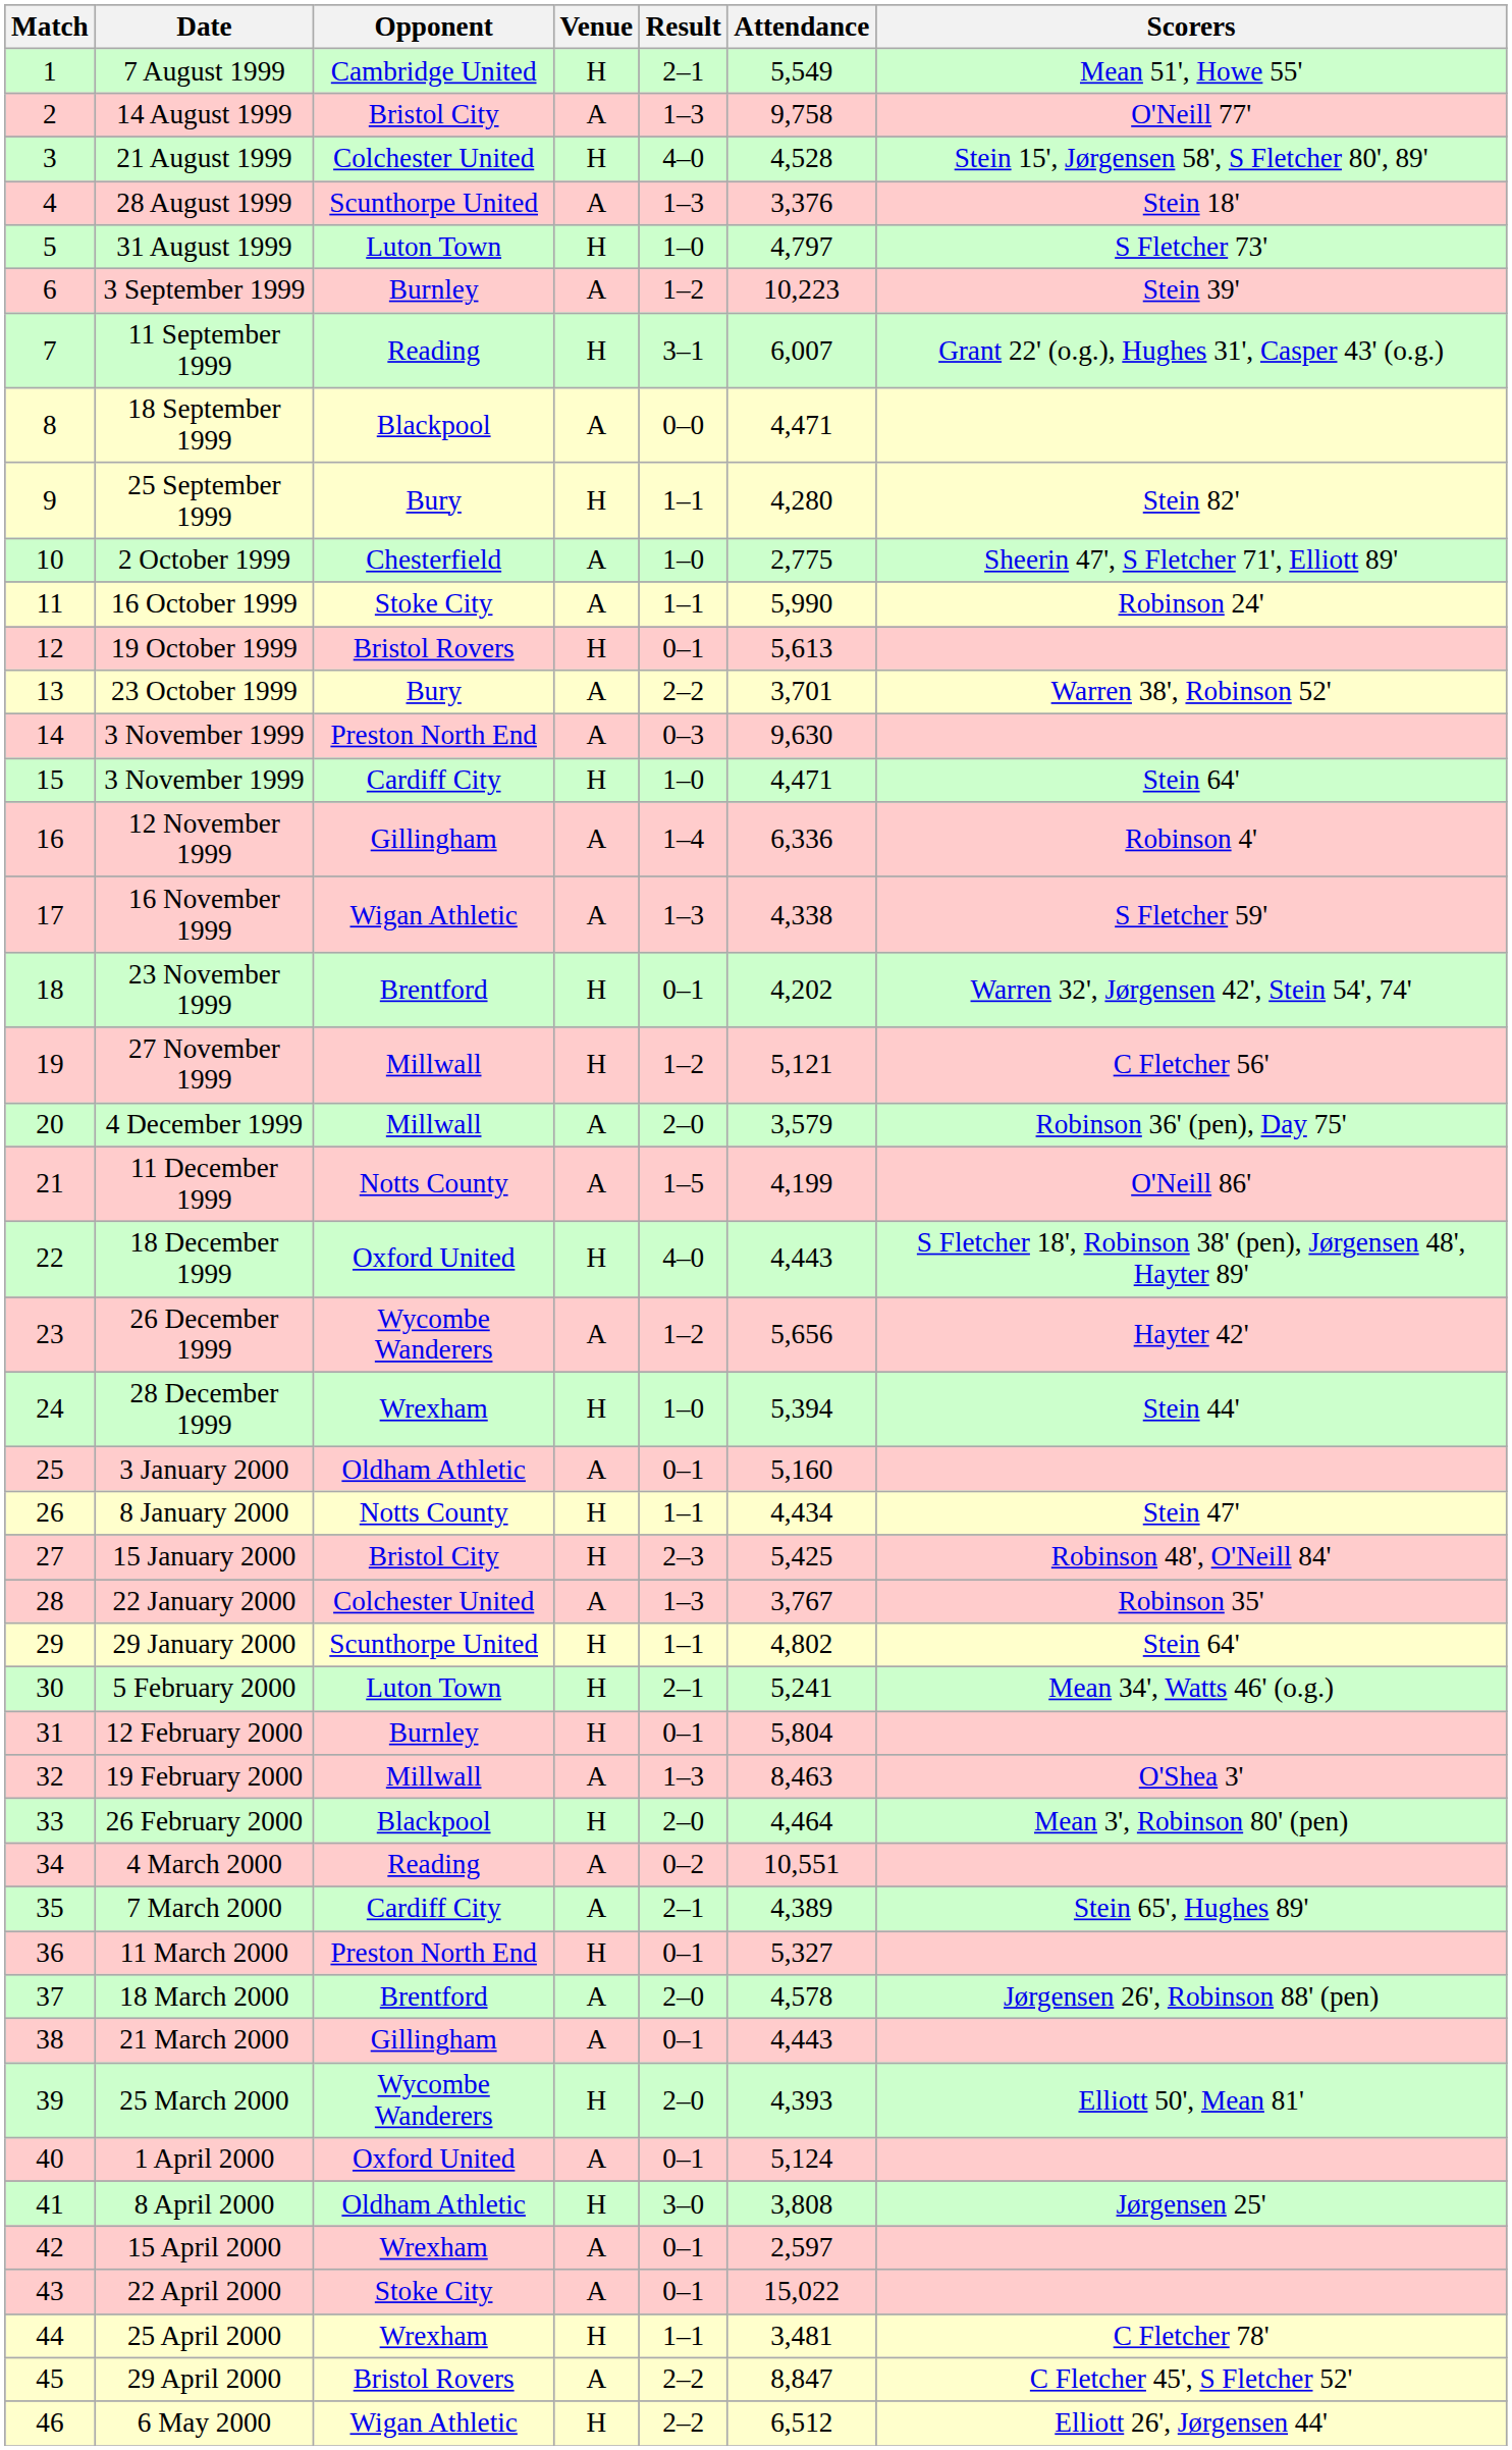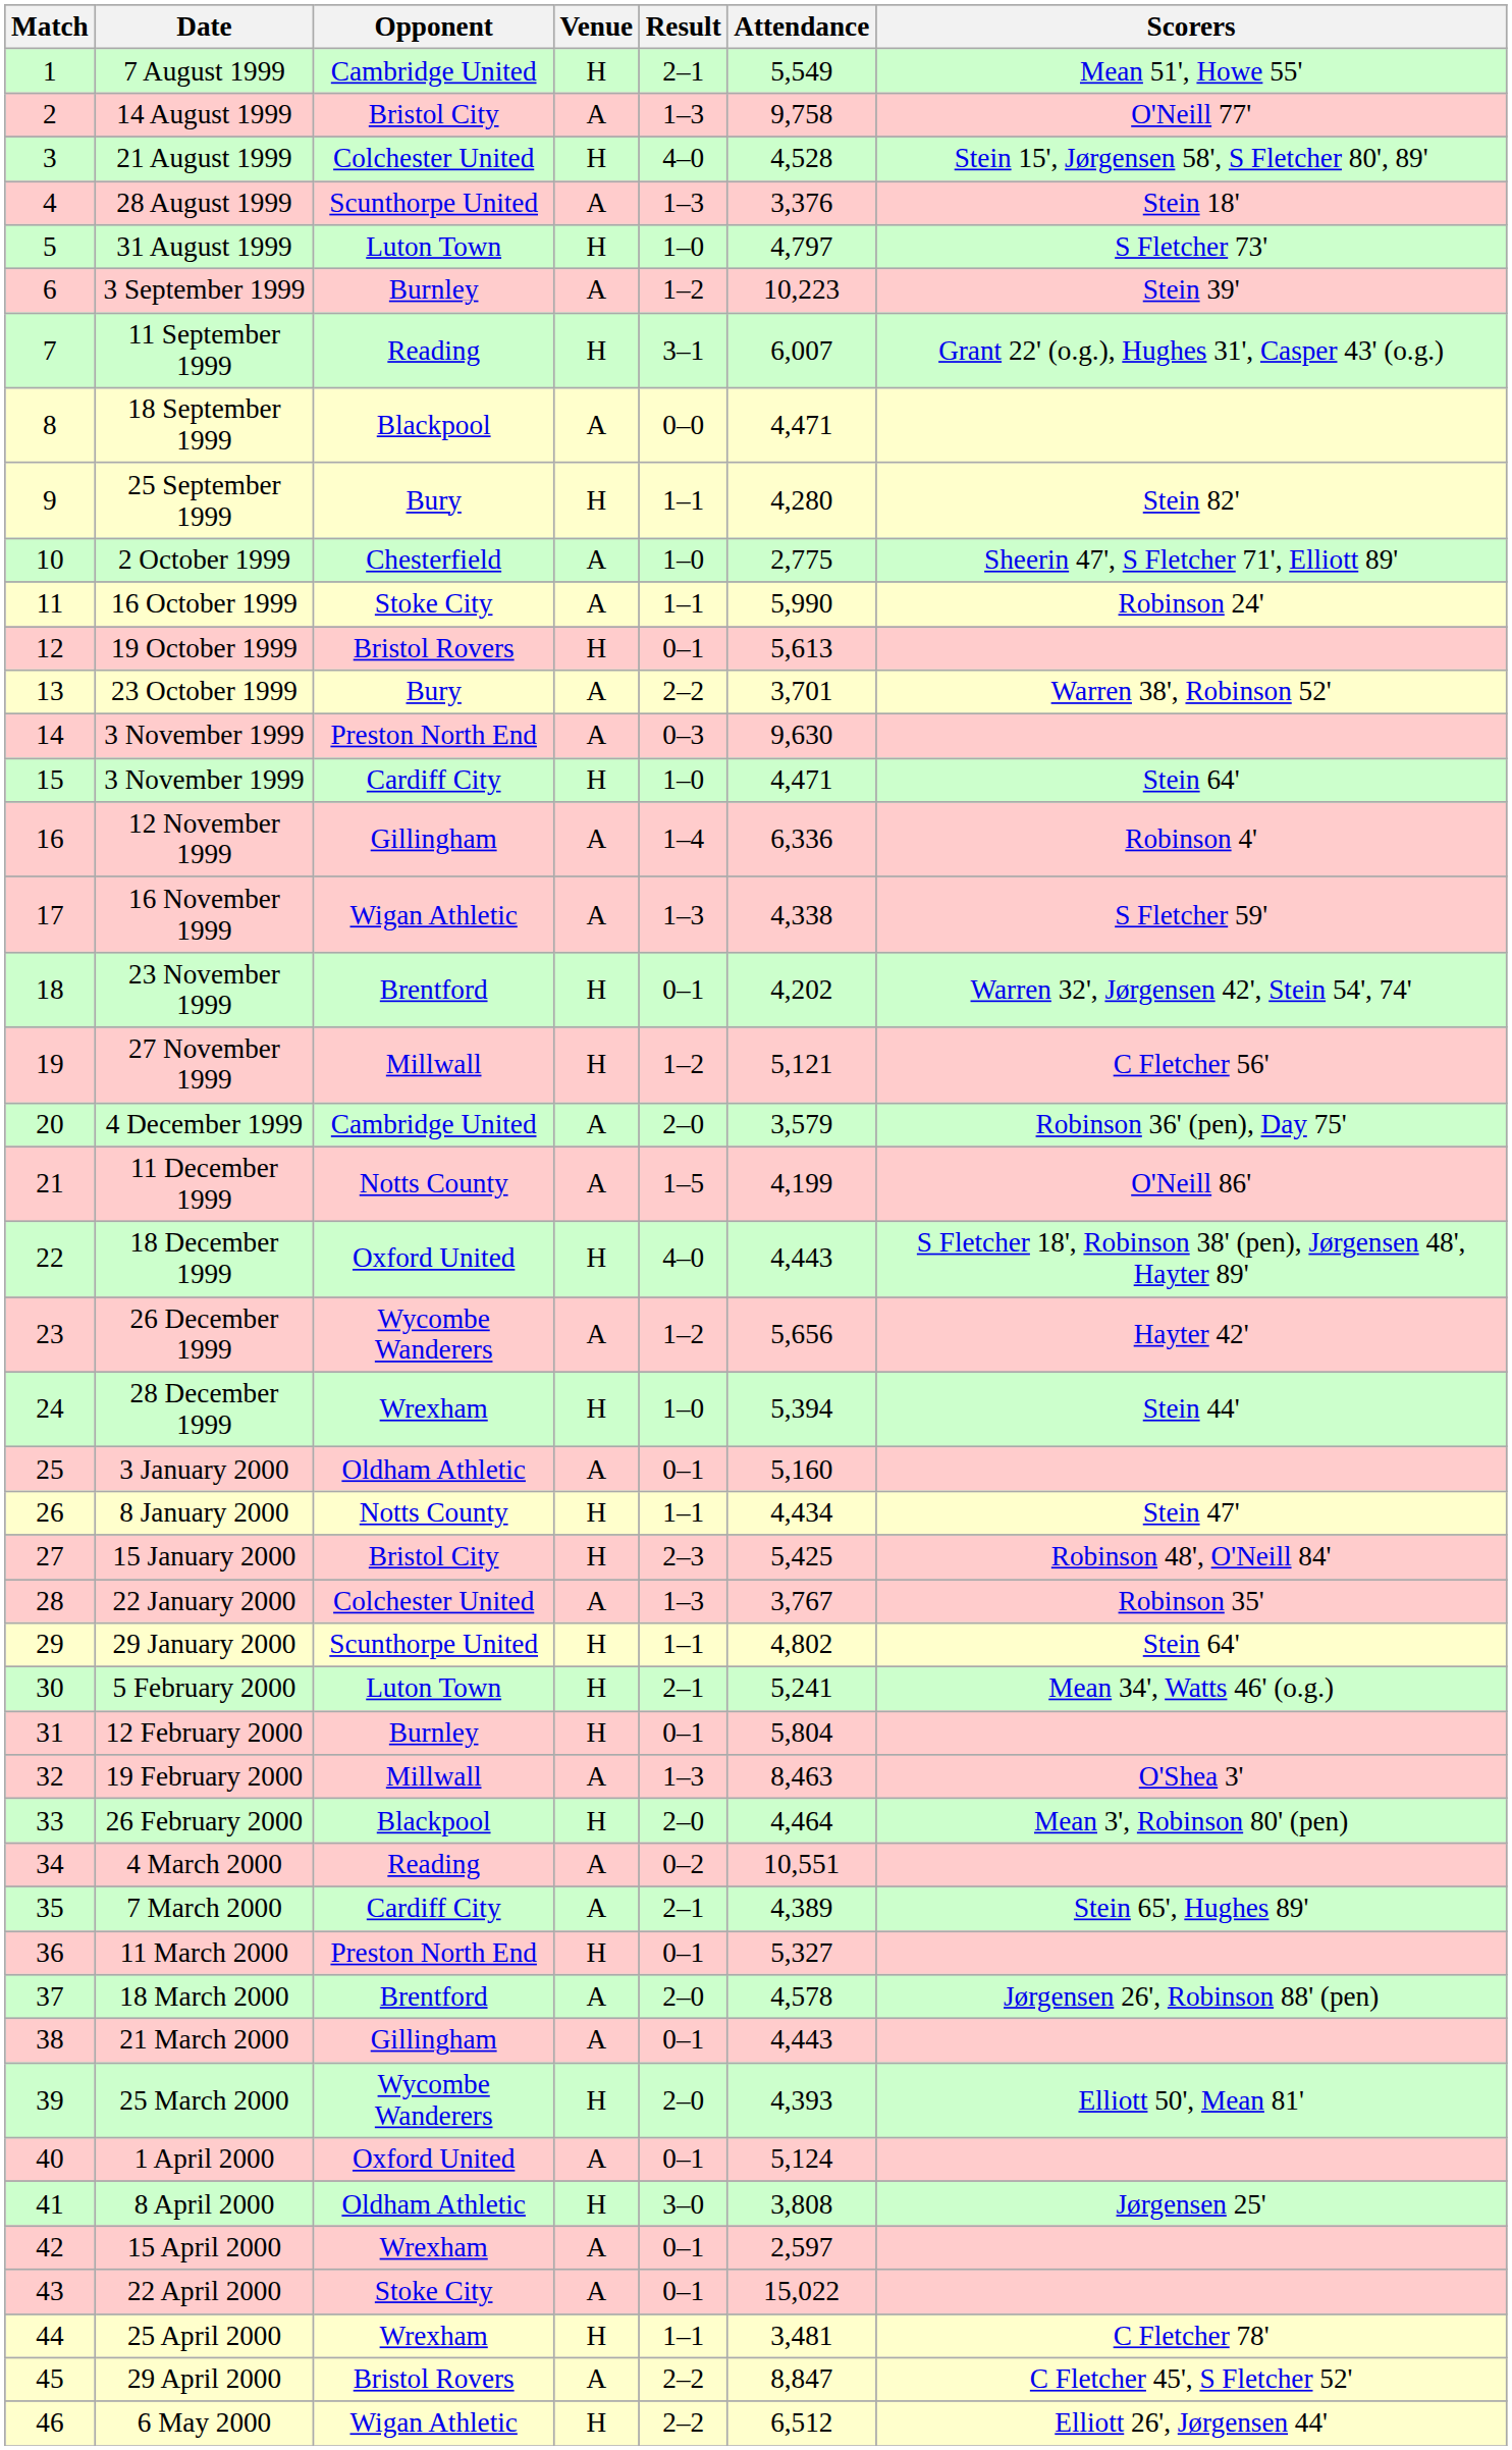4 December 1999 | Opponent: Millwall -> Cambridge United
